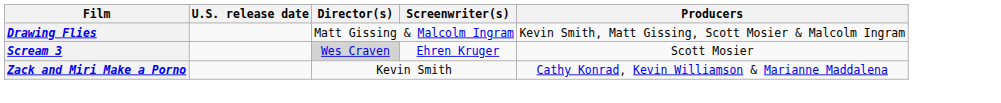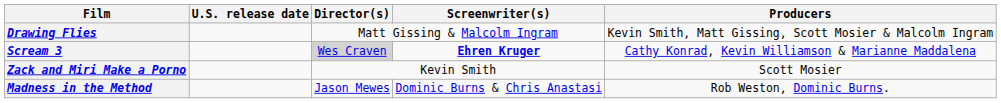Scream 3 | Screenwriter(s): normal -> bold
Scream 3 | Producers: Scott Mosier -> Cathy Konrad, Kevin Williamson & Marianne Maddalena
Zack and Miri Make a Porno | Producers: Cathy Konrad, Kevin Williamson & Marianne Maddalena -> Scott Mosier
+ row: Madness in the Method | Jason Mewes | Dominic Burns & Chris Anastasi | Rob Weston, Dominic Burns.
